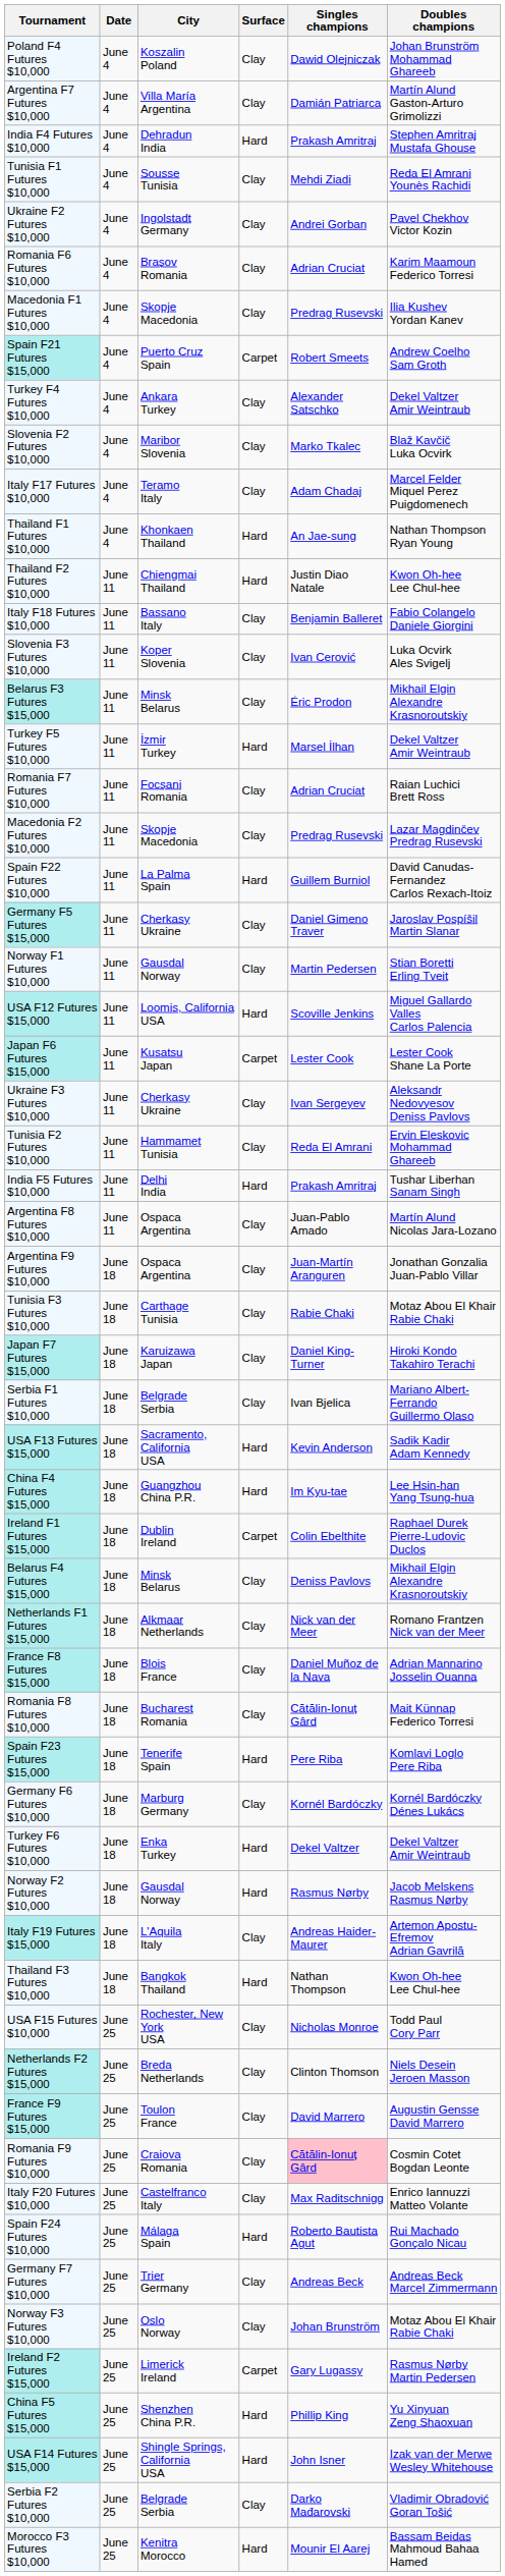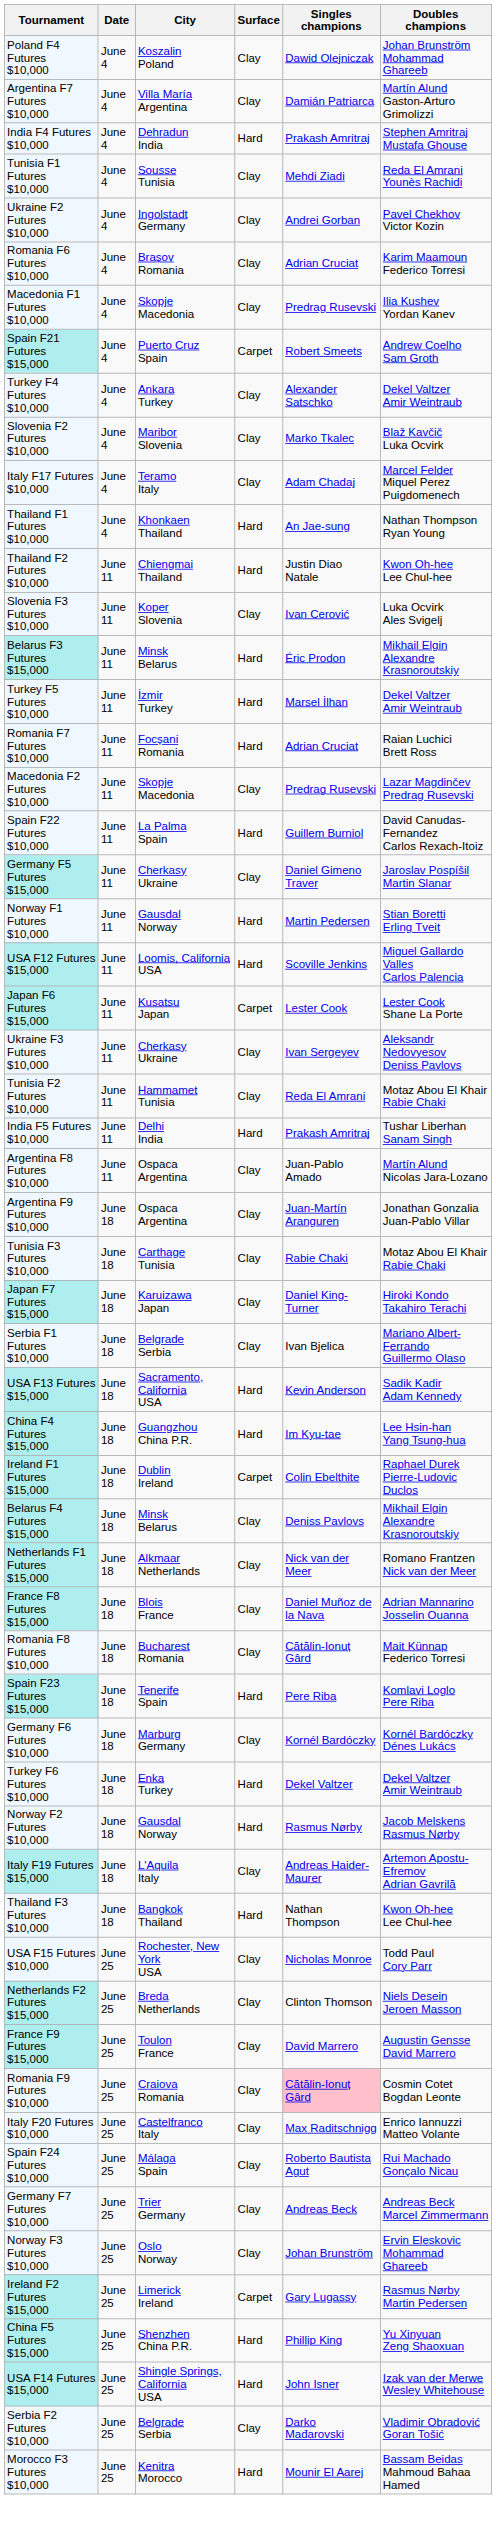- row: Italy F18 Futures $10,000 | June 11 | Bassano Italy | Clay | Benjamin Balleret | Fabio Colangelo Daniele Giorgini
Belarus F3 Futures $15,000 | Surface: Clay -> Hard
Romania F7 Futures $10,000 | Surface: Clay -> Hard
Norway F1 Futures $10,000 | Surface: Clay -> Hard
Tunisia F2 Futures $10,000 | Doubles champions: Ervin Eleskovic Mohammad Ghareeb -> Motaz Abou El Khair Rabie Chaki
Spain F24 Futures $10,000 | Surface: Hard -> Clay
Norway F3 Futures $10,000 | Doubles champions: Motaz Abou El Khair Rabie Chaki -> Ervin Eleskovic Mohammad Ghareeb
